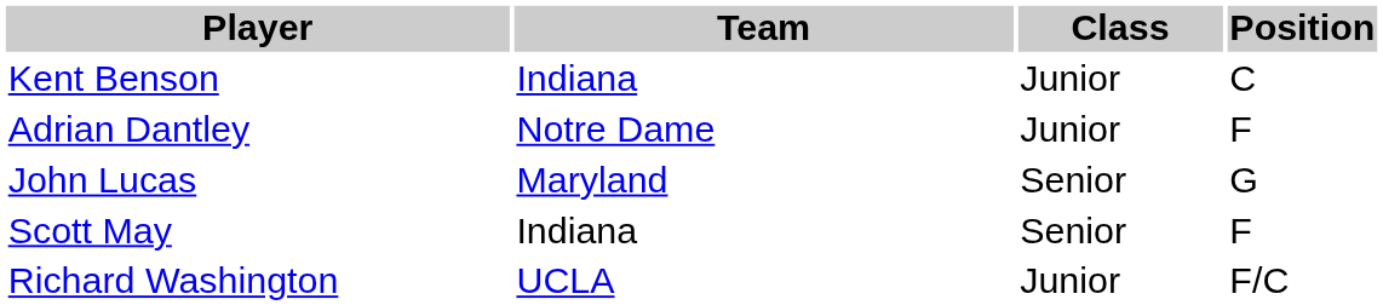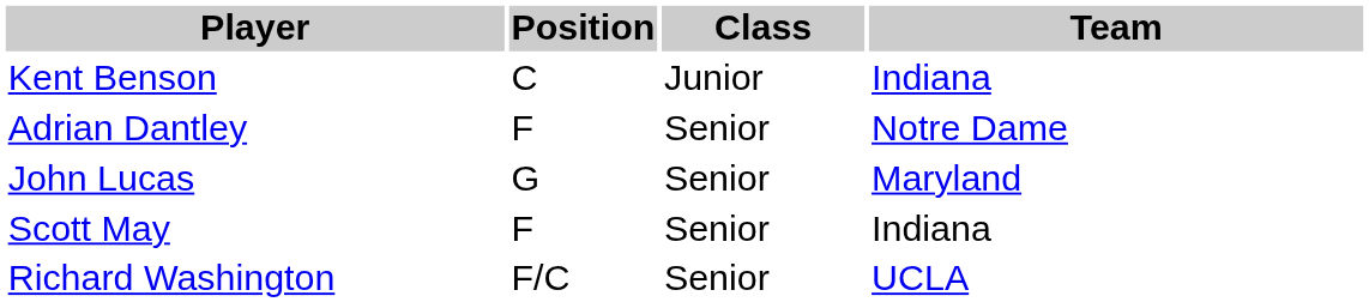columns swapped: Position <-> Team
Adrian Dantley | Class: Junior -> Senior
Richard Washington | Class: Junior -> Senior
